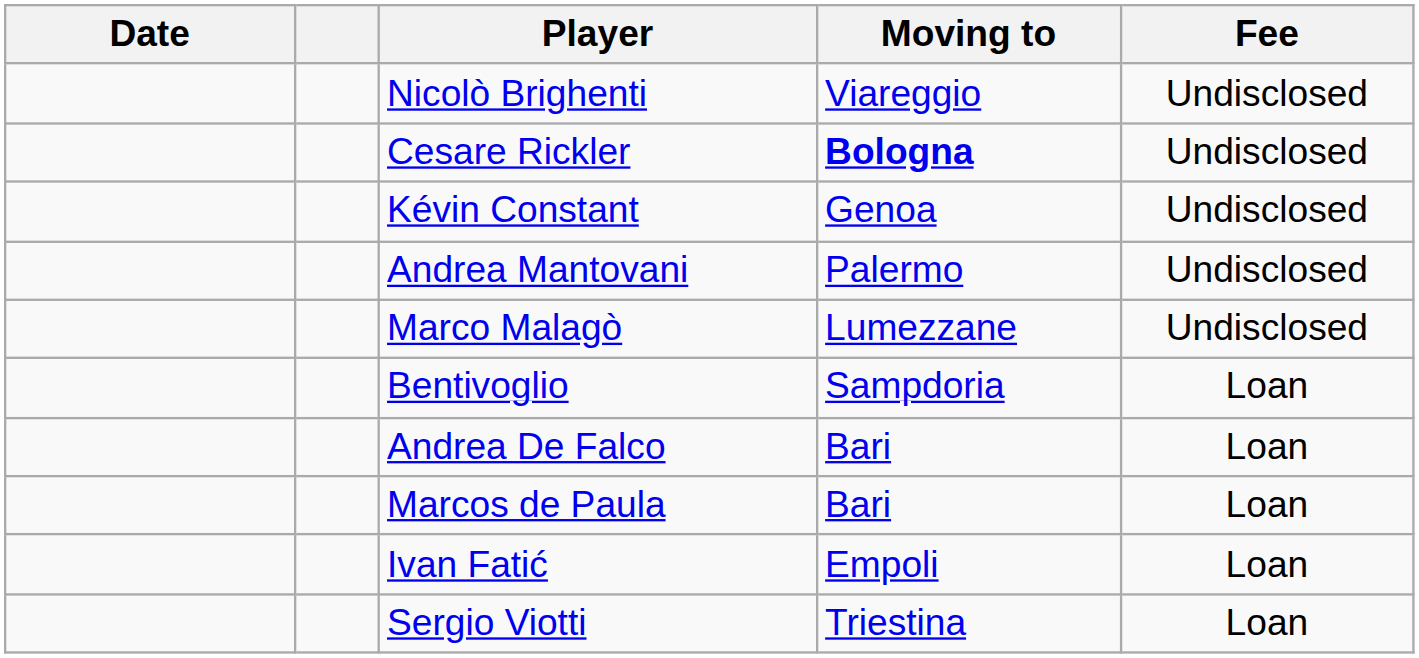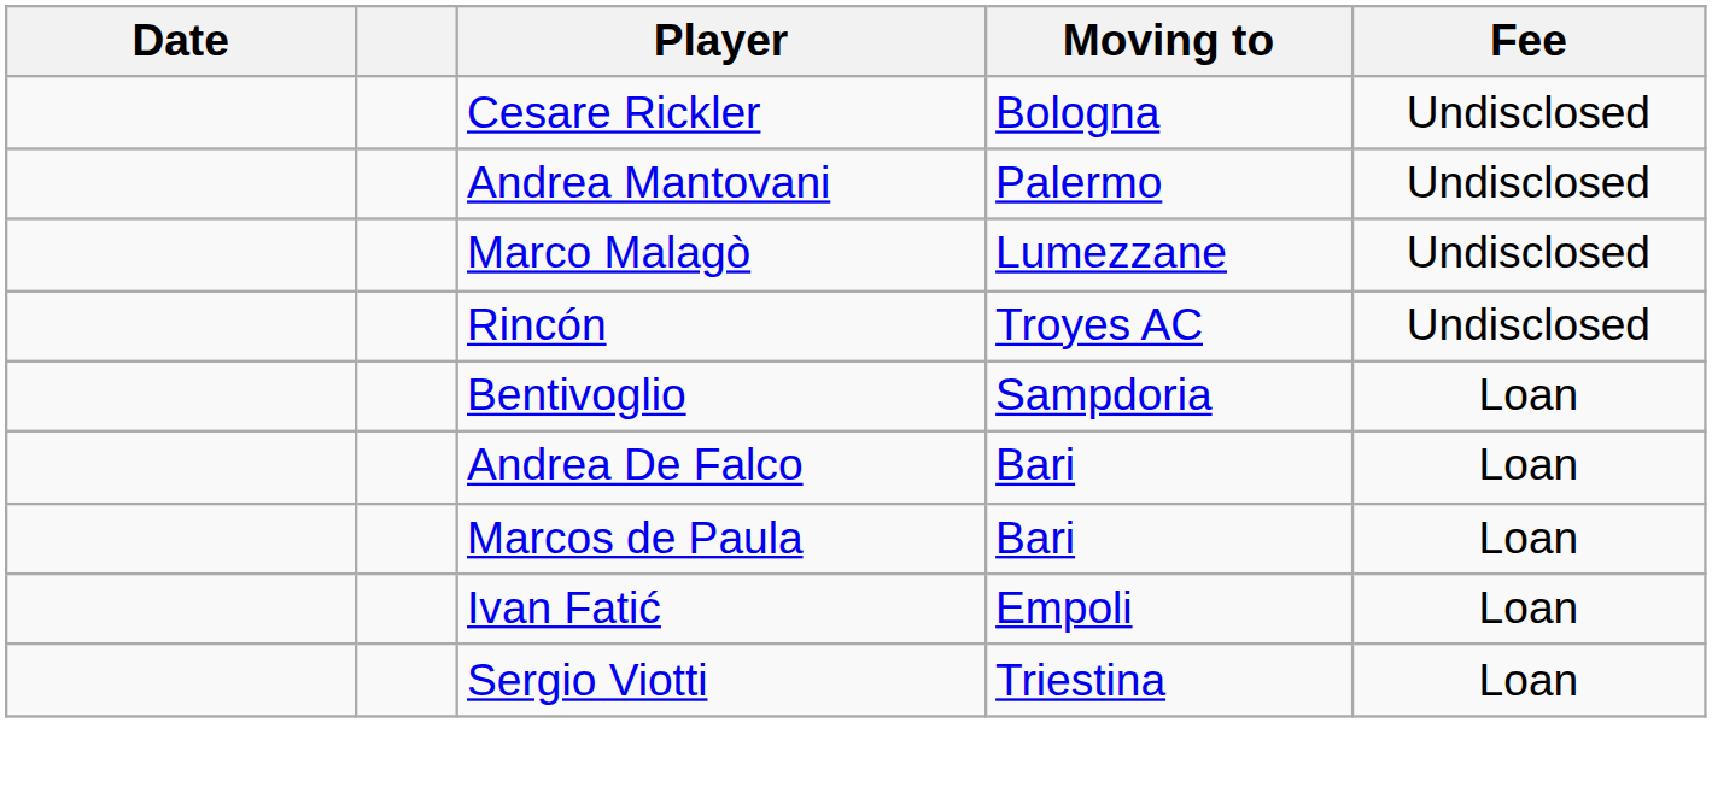- row: Nicolò Brighenti | Viareggio | Undisclosed
Cesare Rickler | Moving to: bold -> normal
- row: Kévin Constant | Genoa | Undisclosed
+ row: Rincón | Troyes AC | Undisclosed
